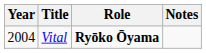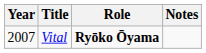Vital | Year: 2004 -> 2007
